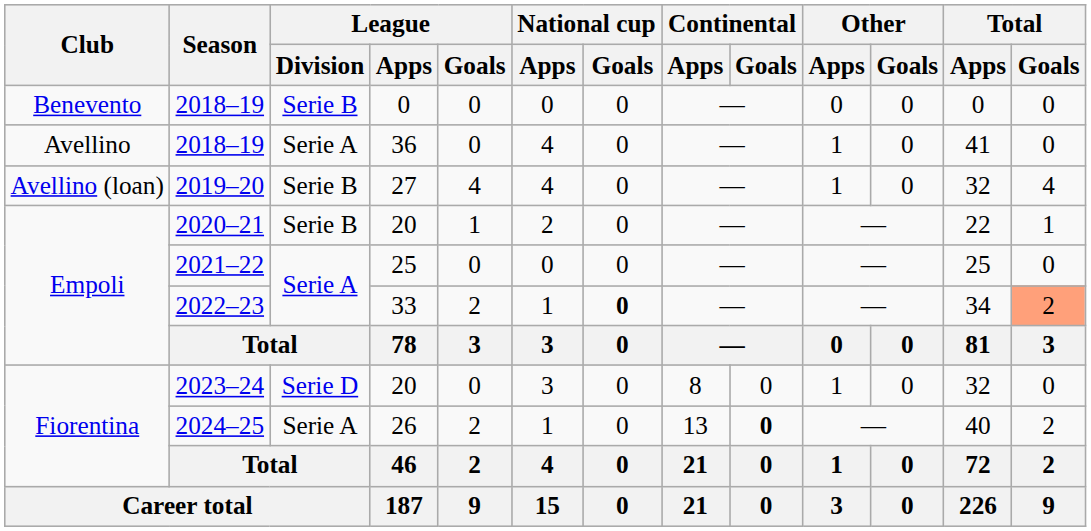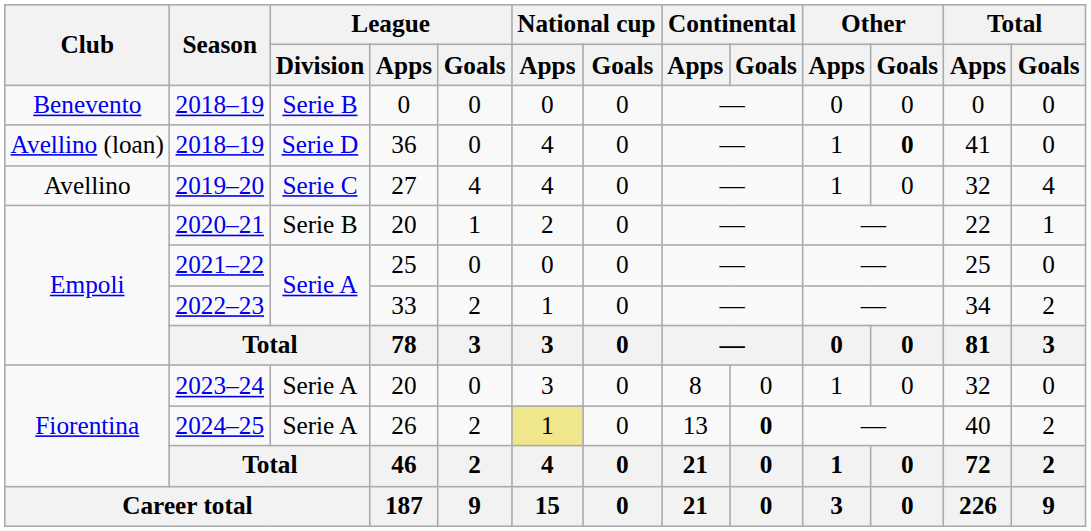2018–19 / 36 | Club: Avellino -> Avellino (loan)
2018–19 / 36 | League / Division: Serie A -> Serie D
2018–19 / 36 | Other / Goals: normal -> bold
2019–20 | Club: Avellino (loan) -> Avellino
2019–20 | League / Division: Serie B -> Serie C
2022–23 | National cup / Goals: bold -> normal
2022–23 | Total / Goals: lightsalmon background -> no background
2023–24 | League / Division: Serie D -> Serie A
2024–25 | National cup / Apps: no background -> khaki background
